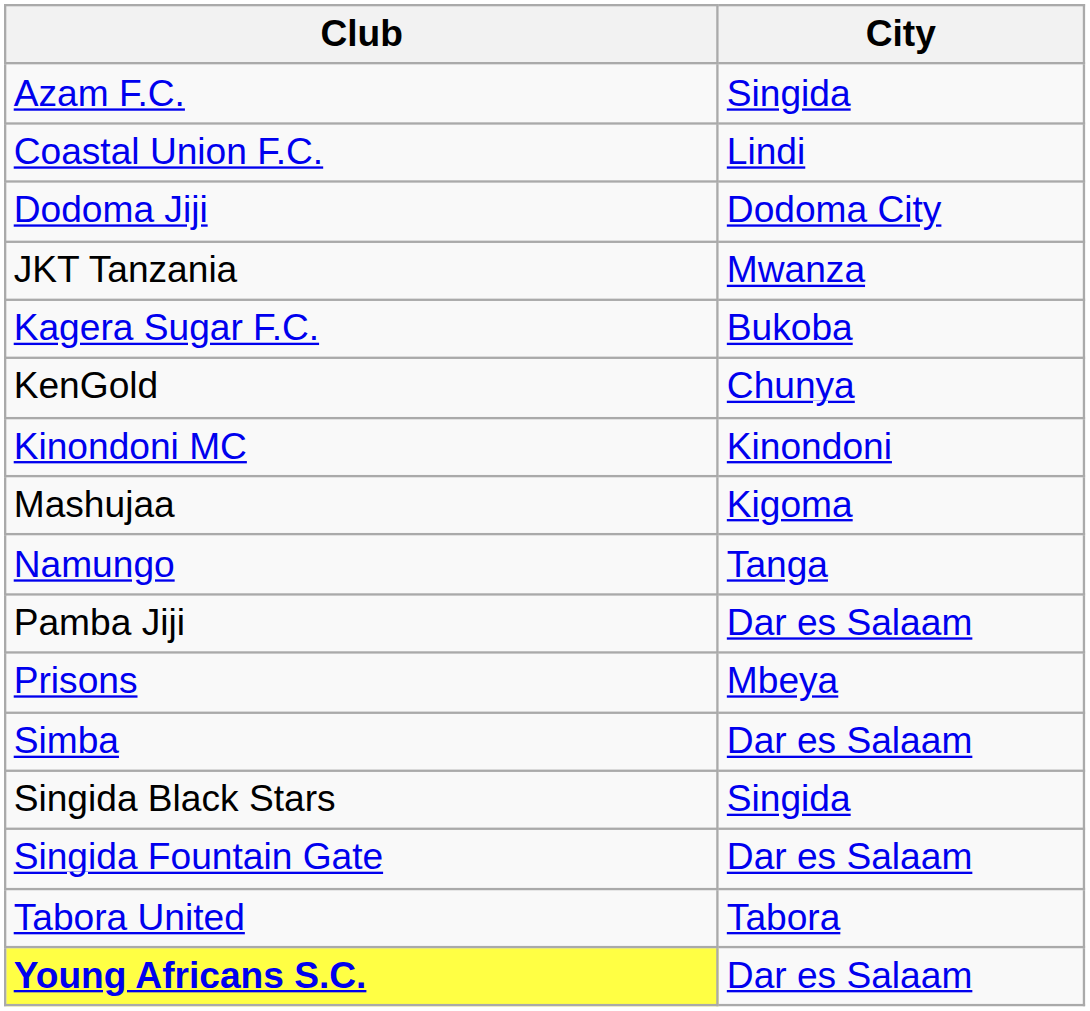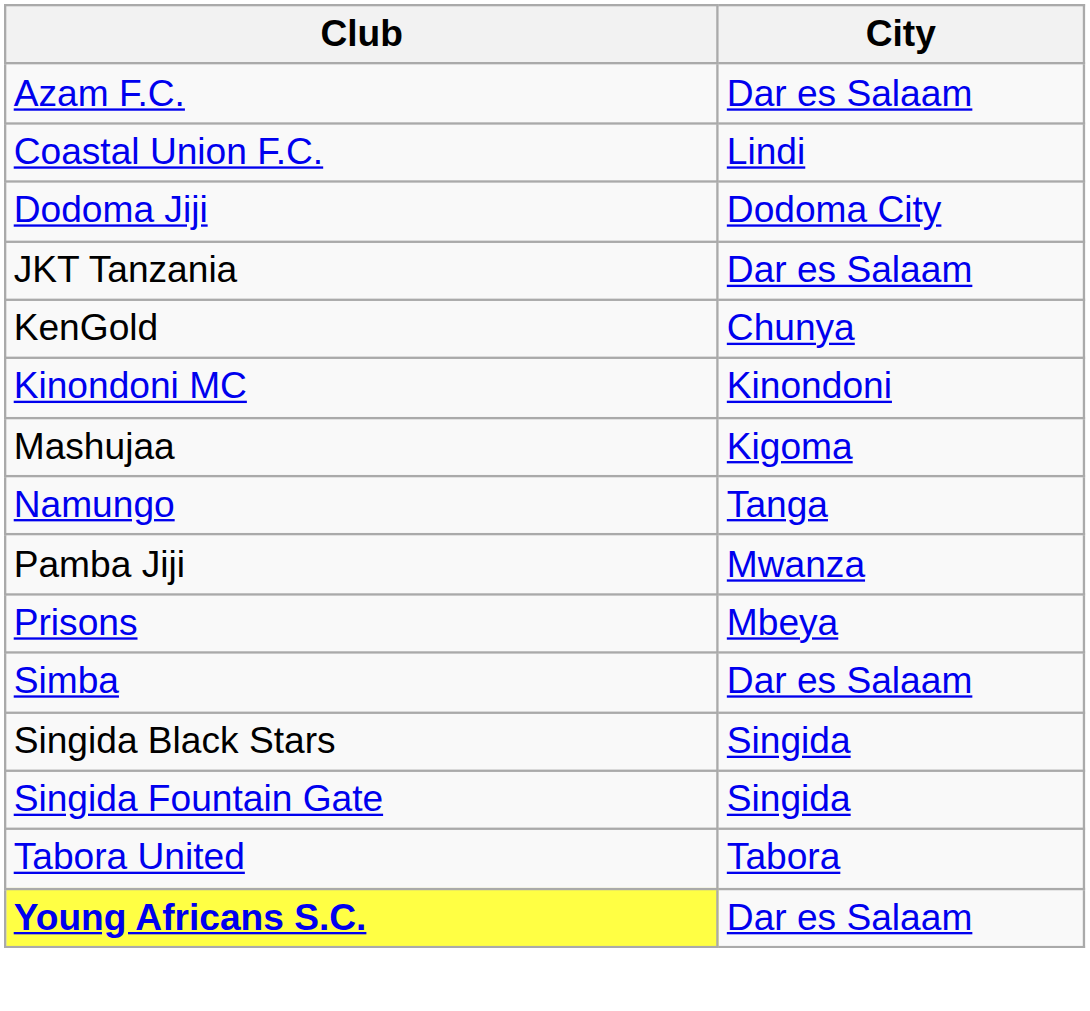Azam F.C. | City: Singida -> Dar es Salaam
JKT Tanzania | City: Mwanza -> Dar es Salaam
- row: Kagera Sugar F.C. | Bukoba
Pamba Jiji | City: Dar es Salaam -> Mwanza
Singida Fountain Gate | City: Dar es Salaam -> Singida
